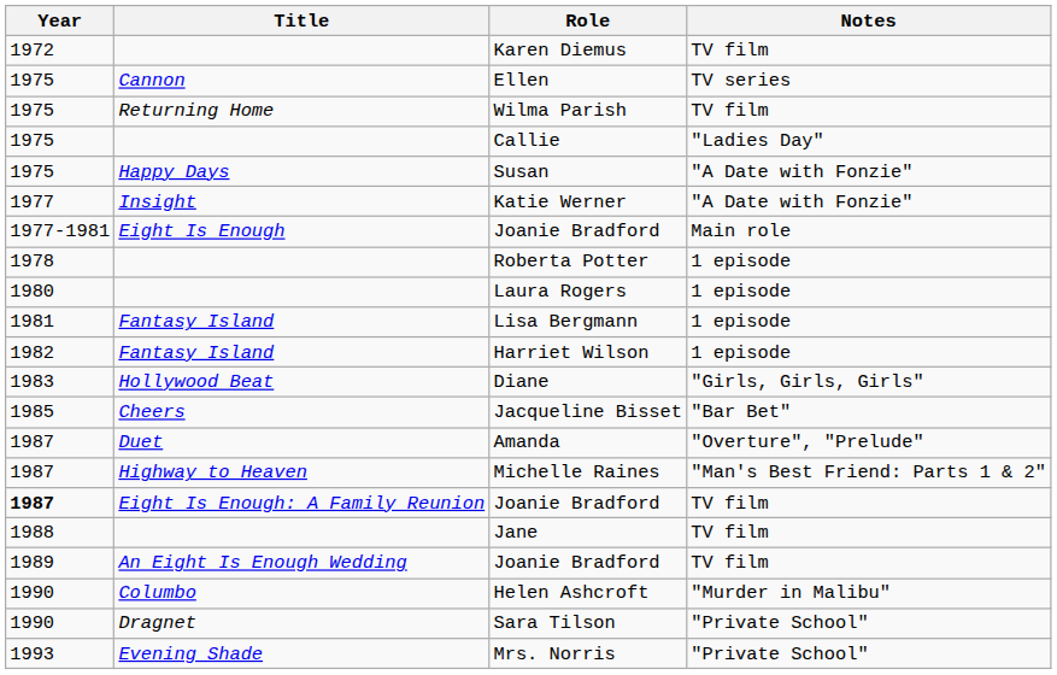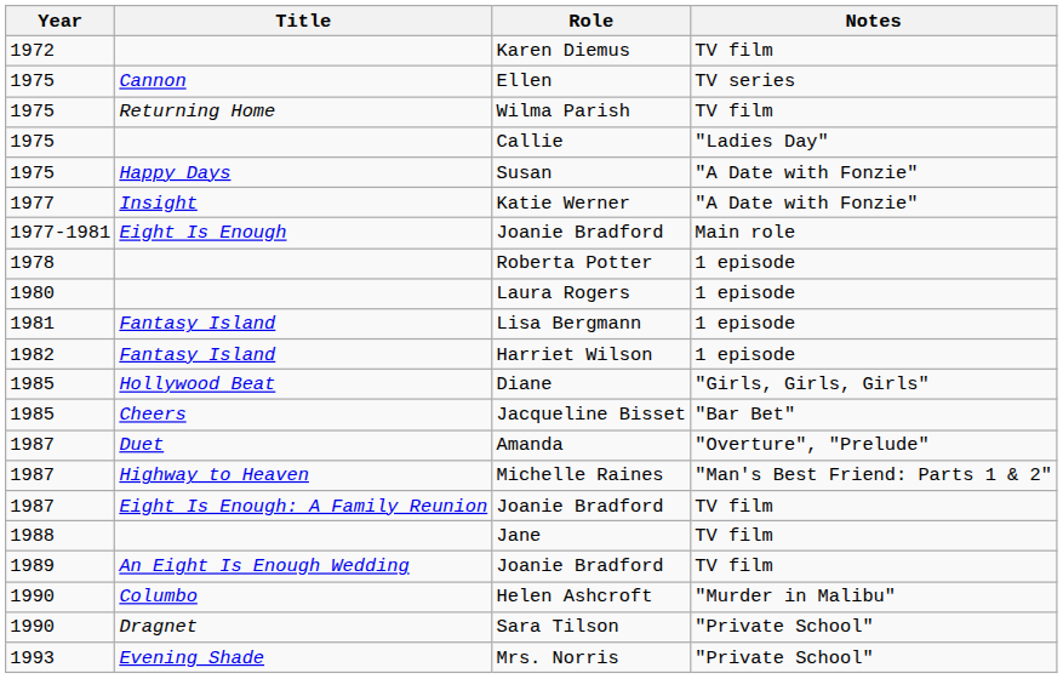Diane | Year: 1983 -> 1985
Eight Is Enough: A Family Reunion / Joanie Bradford | Year: bold -> normal
